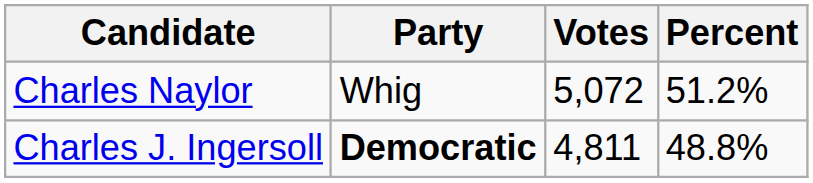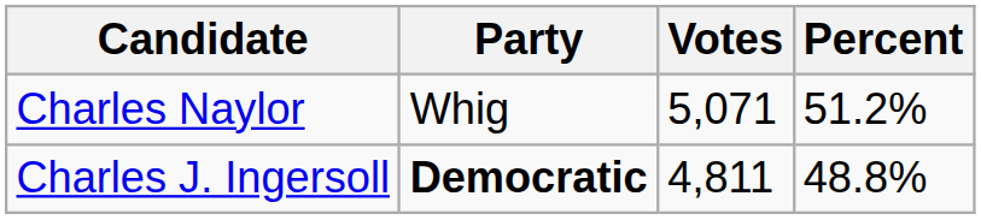Charles Naylor | Votes: 5,072 -> 5,071
